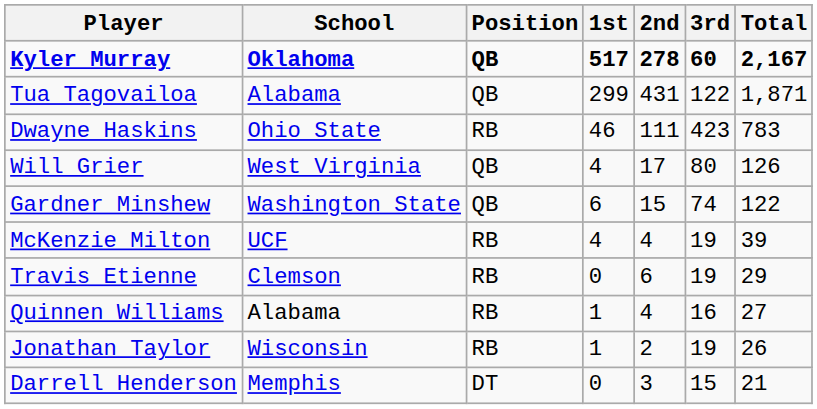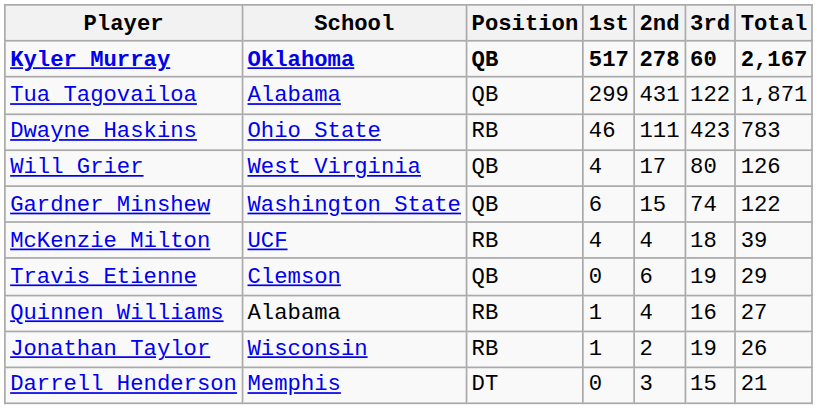McKenzie Milton | 3rd: 19 -> 18
Travis Etienne | Position: RB -> QB
